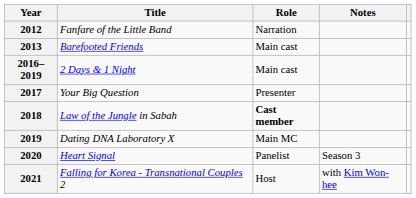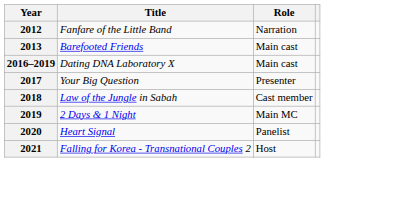- column: Notes | Season 3 | with Kim Won-hee
2016–2019 | Title: 2 Days & 1 Night -> Dating DNA Laboratory X
2018 | Role: bold -> normal
2019 | Title: Dating DNA Laboratory X -> 2 Days & 1 Night
